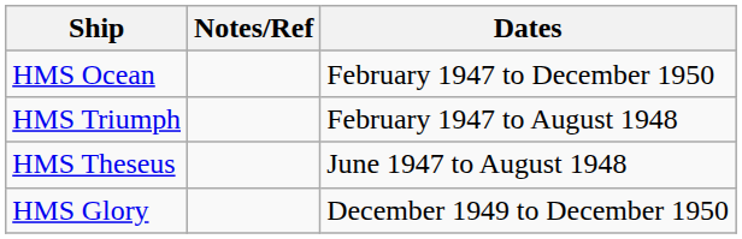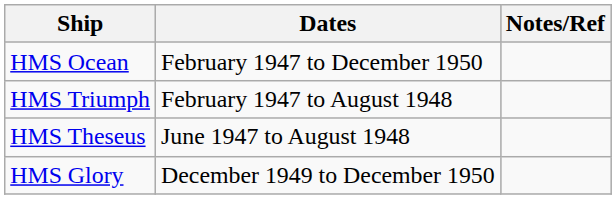columns swapped: Dates <-> Notes/Ref
